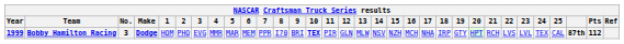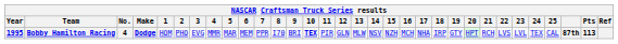Bobby Hamilton Racing | Year: 1999 -> 1995
Bobby Hamilton Racing | No.: 3 -> 4
Bobby Hamilton Racing | Pts: 112 -> 113
